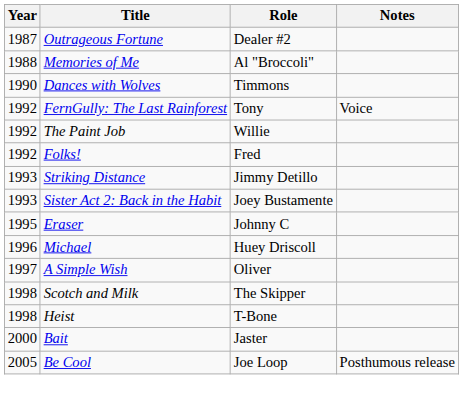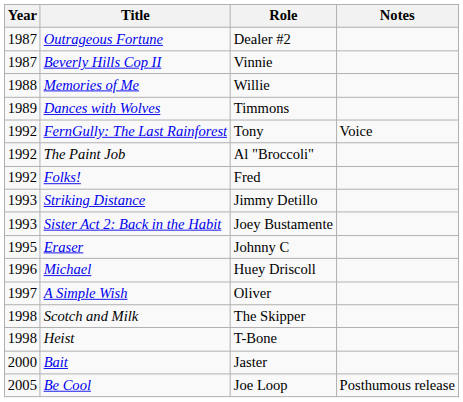+ row: 1987 | Beverly Hills Cop II | Vinnie
Memories of Me | Role: Al "Broccoli" -> Willie
Dances with Wolves | Year: 1990 -> 1989
The Paint Job | Role: Willie -> Al "Broccoli"
